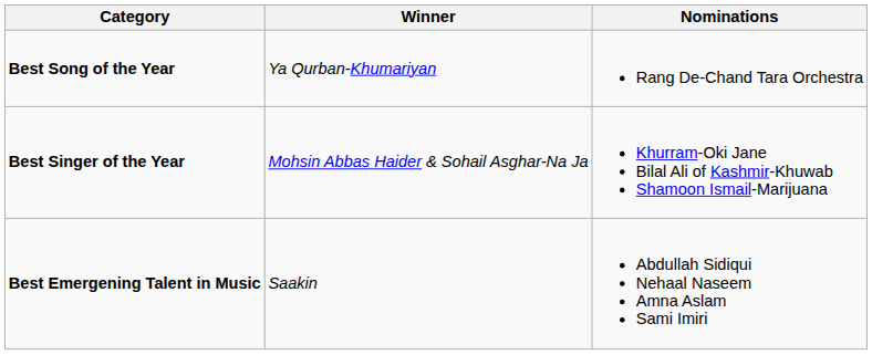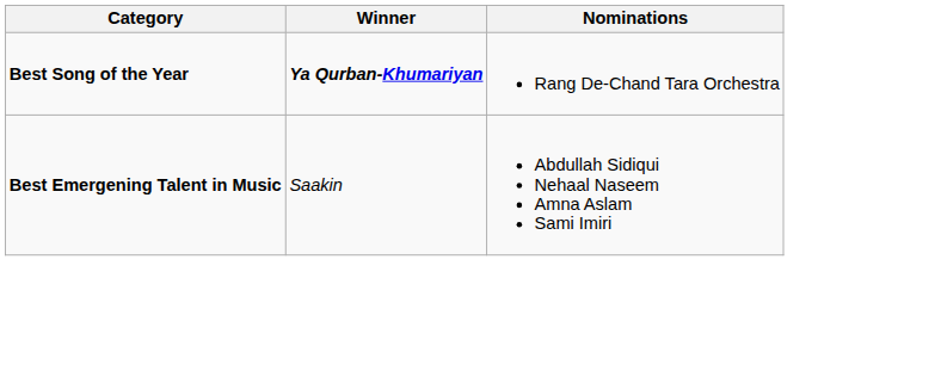Best Song of the Year | Winner: normal -> bold
- row: Best Singer of the Year | Mohsin Abbas Haider & Sohail Asghar-Na Ja | Khurram-Oki Jane Bilal Ali of Kashmir-Khuwab Shamoon Ismail-Marijuana
